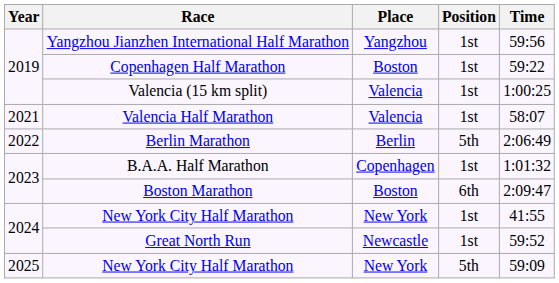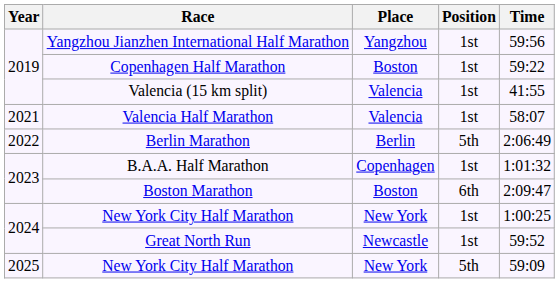Valencia (15 km split) | Time: 1:00:25 -> 41:55
2024 / New York City Half Marathon | Time: 41:55 -> 1:00:25
